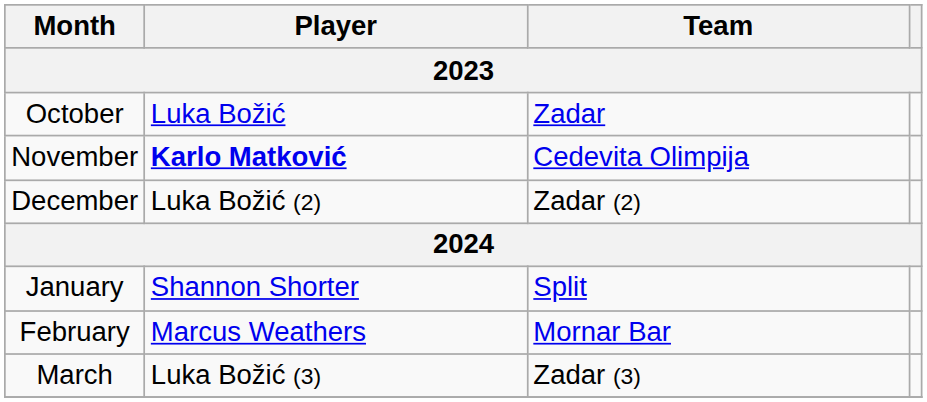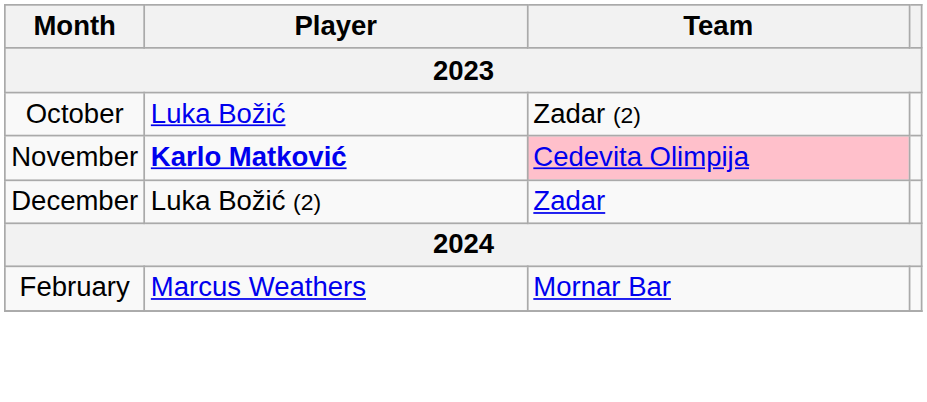October | Team: Zadar -> Zadar (2)
November | Team: no background -> pink background
December | Team: Zadar (2) -> Zadar
- row: January | Shannon Shorter | Split
- row: March | Luka Božić (3) | Zadar (3)
